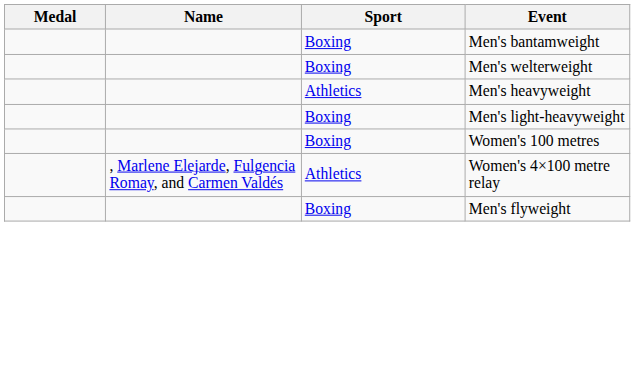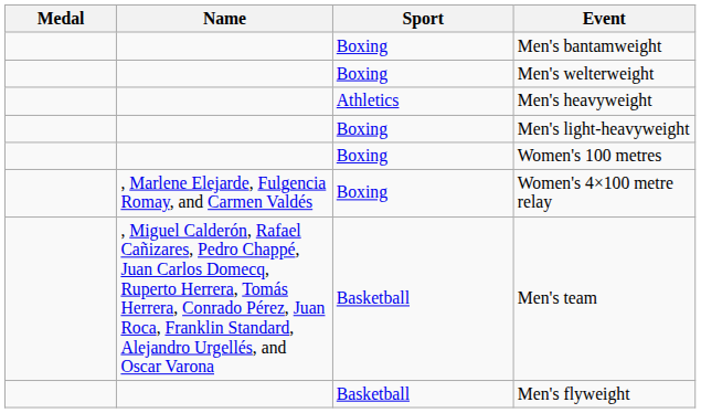Women's 4×100 metre relay | Sport: Athletics -> Boxing
+ row: , Miguel Calderón, Rafael Cañizares, Pedro Chappé, Juan Carlos Domecq, Ruperto Herrera, Tomás Herrera, Conrado Pérez, Juan Roca, Franklin Standard, Alejandro Urgellés, and Oscar Varona | Basketball | Men's team
Men's flyweight | Sport: Boxing -> Basketball
